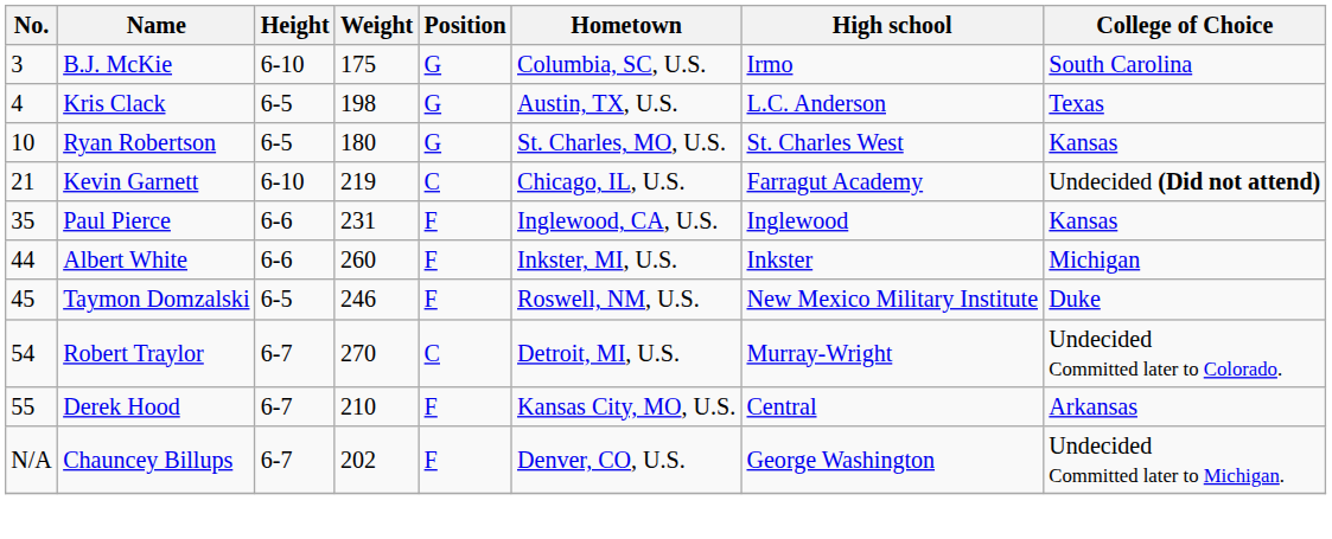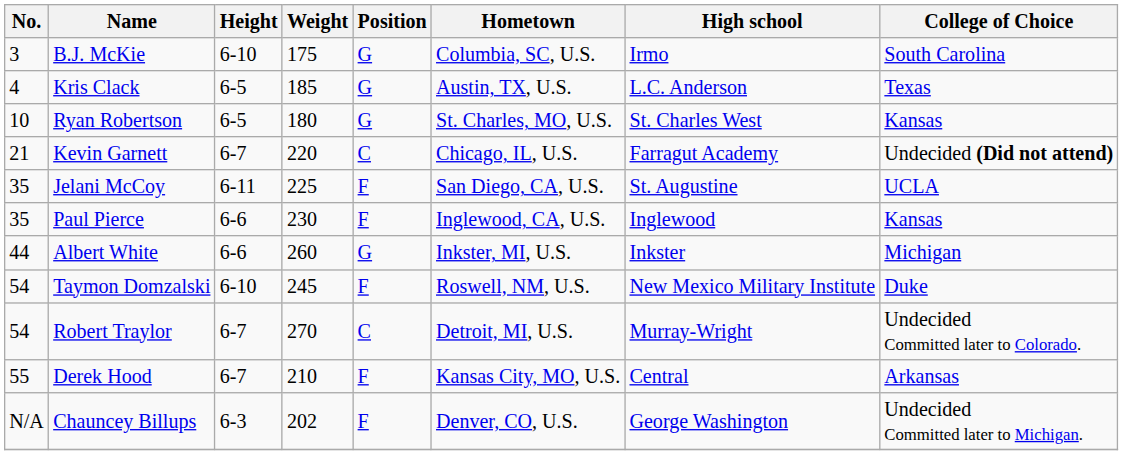Kris Clack | Weight: 198 -> 185
Kevin Garnett | Height: 6-10 -> 6-7
Kevin Garnett | Weight: 219 -> 220
+ row: 35 | Jelani McCoy | 6-11 | 225 | F | San Diego, CA, U.S. | St. Augustine | UCLA
Paul Pierce | Weight: 231 -> 230
Albert White | Position: F -> G
Taymon Domzalski | No.: 45 -> 54
Taymon Domzalski | Height: 6-5 -> 6-10
Taymon Domzalski | Weight: 246 -> 245
Chauncey Billups | Height: 6-7 -> 6-3
